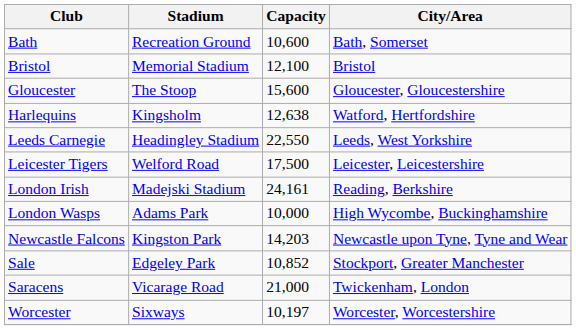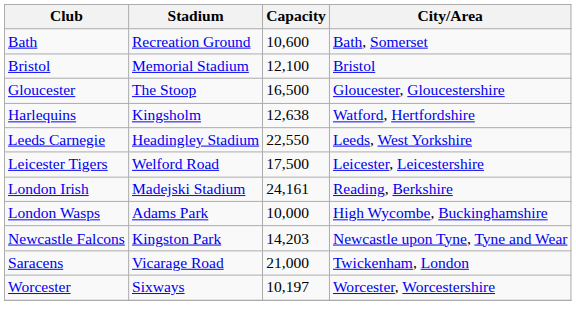Gloucester | Capacity: 15,600 -> 16,500
- row: Sale | Edgeley Park | 10,852 | Stockport, Greater Manchester
